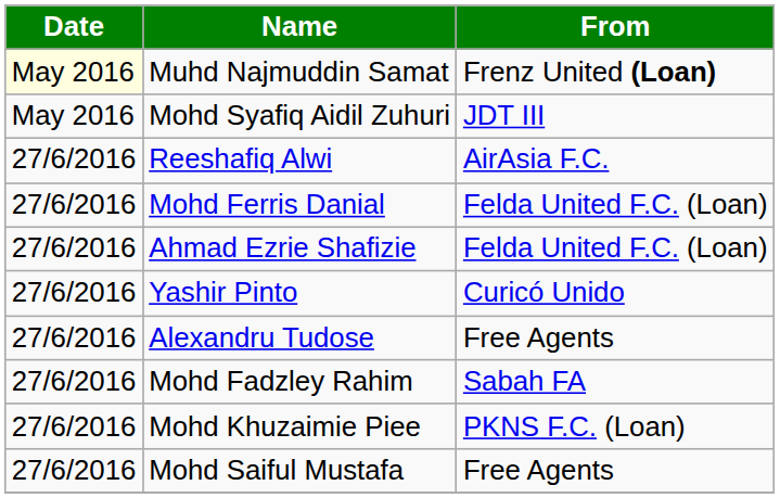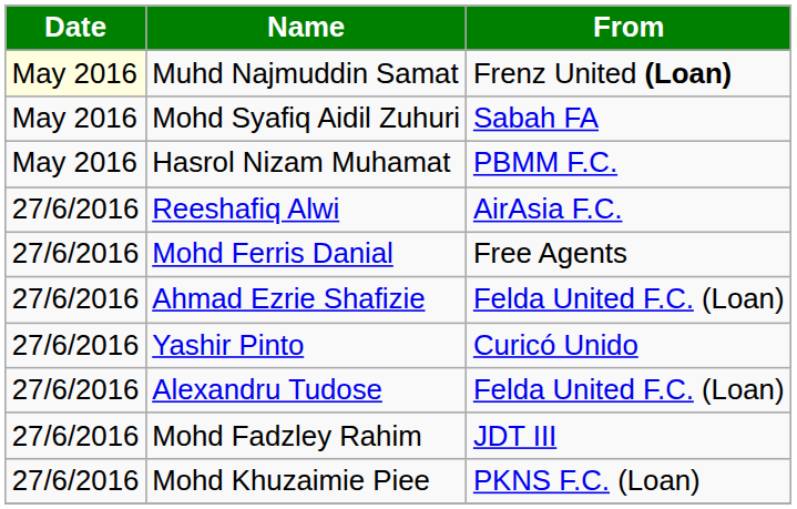Mohd Syafiq Aidil Zuhuri | From: JDT III -> Sabah FA
+ row: May 2016 | Hasrol Nizam Muhamat | PBMM F.C.
Mohd Ferris Danial | From: Felda United F.C. (Loan) -> Free Agents
Alexandru Tudose | From: Free Agents -> Felda United F.C. (Loan)
Mohd Fadzley Rahim | From: Sabah FA -> JDT III
- row: 27/6/2016 | Mohd Saiful Mustafa | Free Agents
